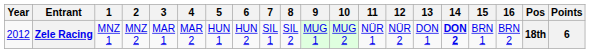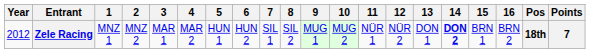Zele Racing | Points: 6 -> 7
